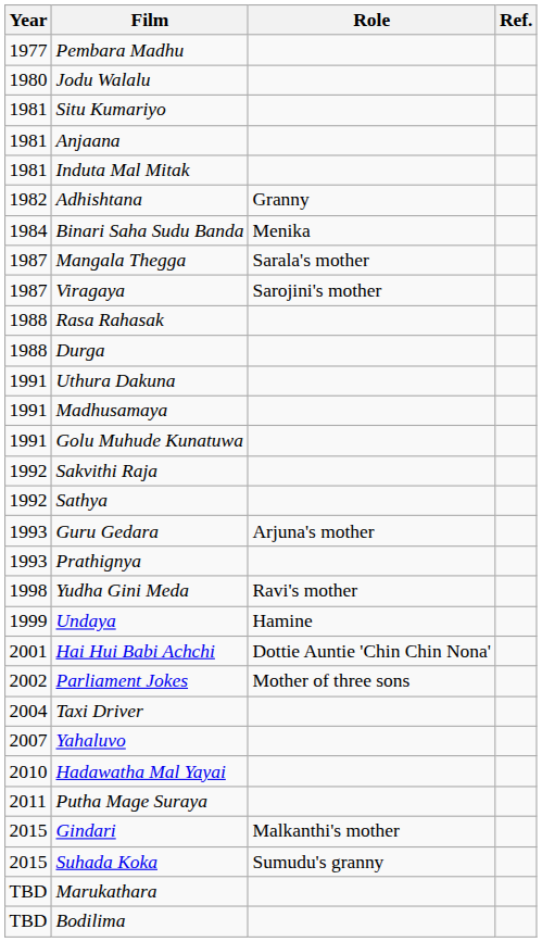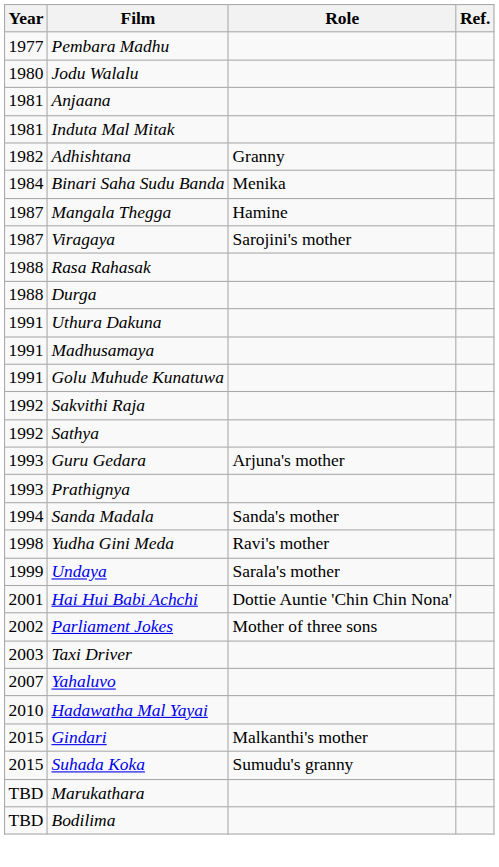- row: 1981 | Situ Kumariyo
Mangala Thegga | Role: Sarala's mother -> Hamine
+ row: 1994 | Sanda Madala | Sanda's mother
Undaya | Role: Hamine -> Sarala's mother
Taxi Driver | Year: 2004 -> 2003
- row: 2011 | Putha Mage Suraya
